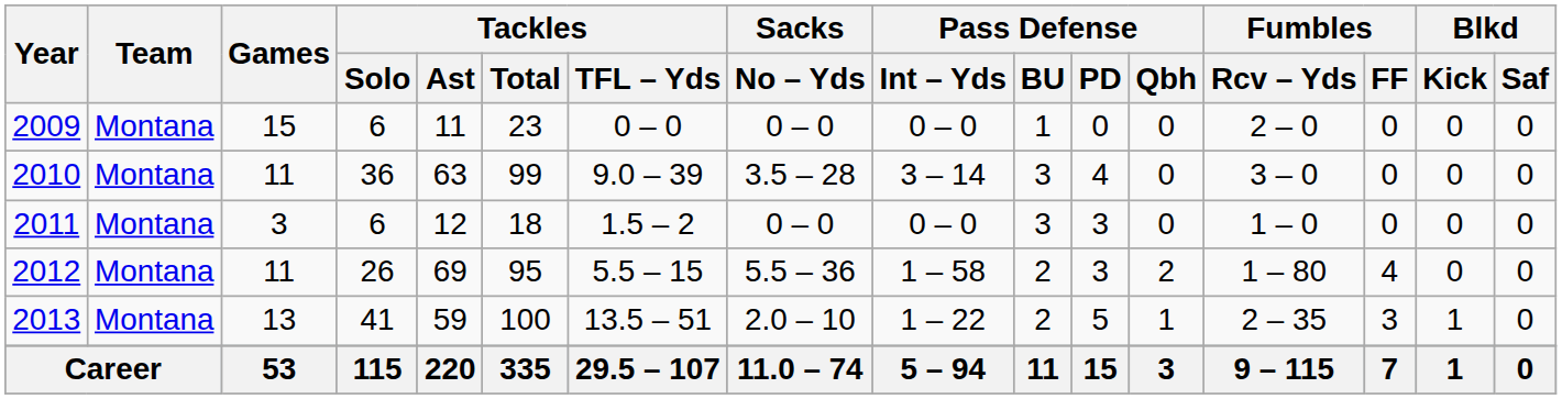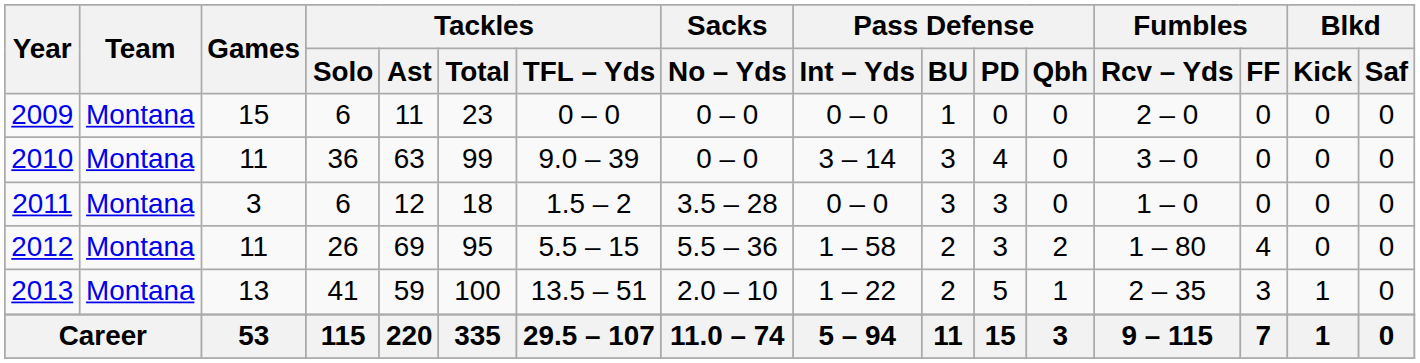2010 | Sacks / No – Yds: 3.5 – 28 -> 0 – 0
2011 | Sacks / No – Yds: 0 – 0 -> 3.5 – 28
